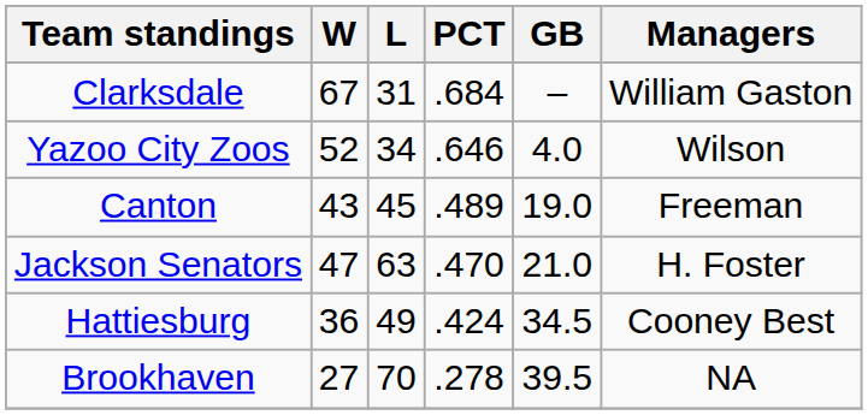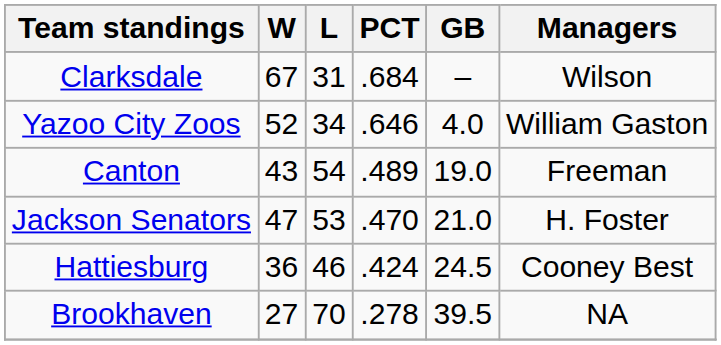Clarksdale | Managers: William Gaston -> Wilson
Yazoo City Zoos | Managers: Wilson -> William Gaston
Canton | L: 45 -> 54
Jackson Senators | L: 63 -> 53
Hattiesburg | L: 49 -> 46
Hattiesburg | GB: 34.5 -> 24.5
